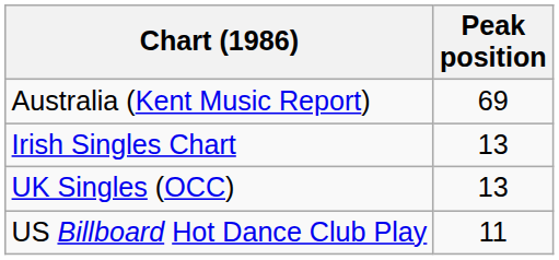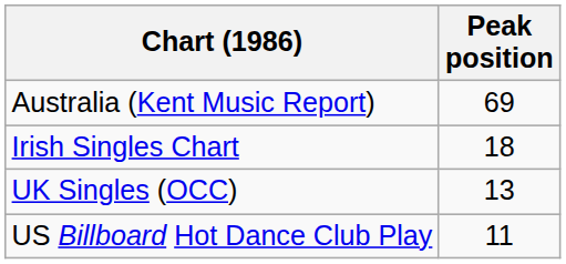Irish Singles Chart | Peak position: 13 -> 18
